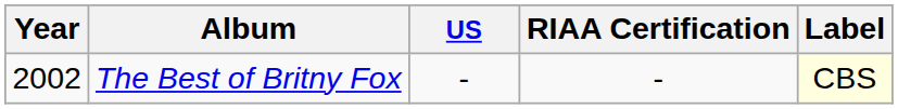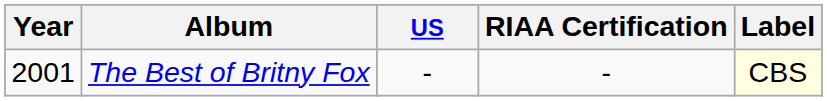The Best of Britny Fox | Year: 2002 -> 2001
